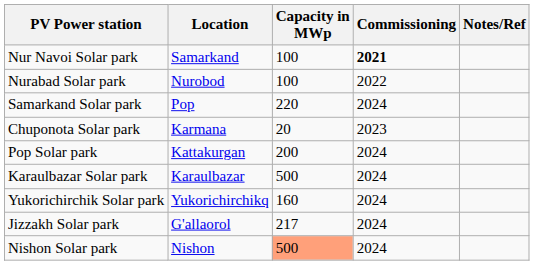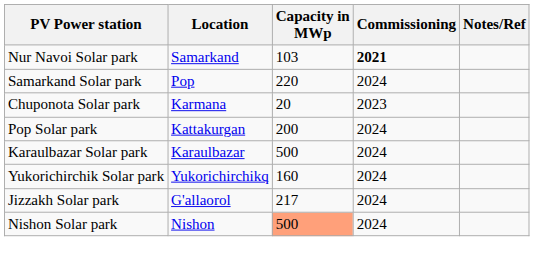Nur Navoi Solar park | Capacity in MWp: 100 -> 103
- row: Nurabad Solar park | Nurobod | 100 | 2022
